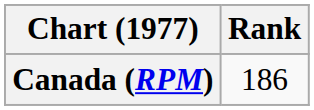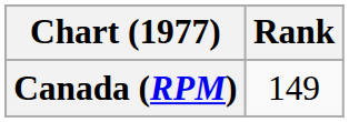Canada (RPM) | Rank: 186 -> 149
